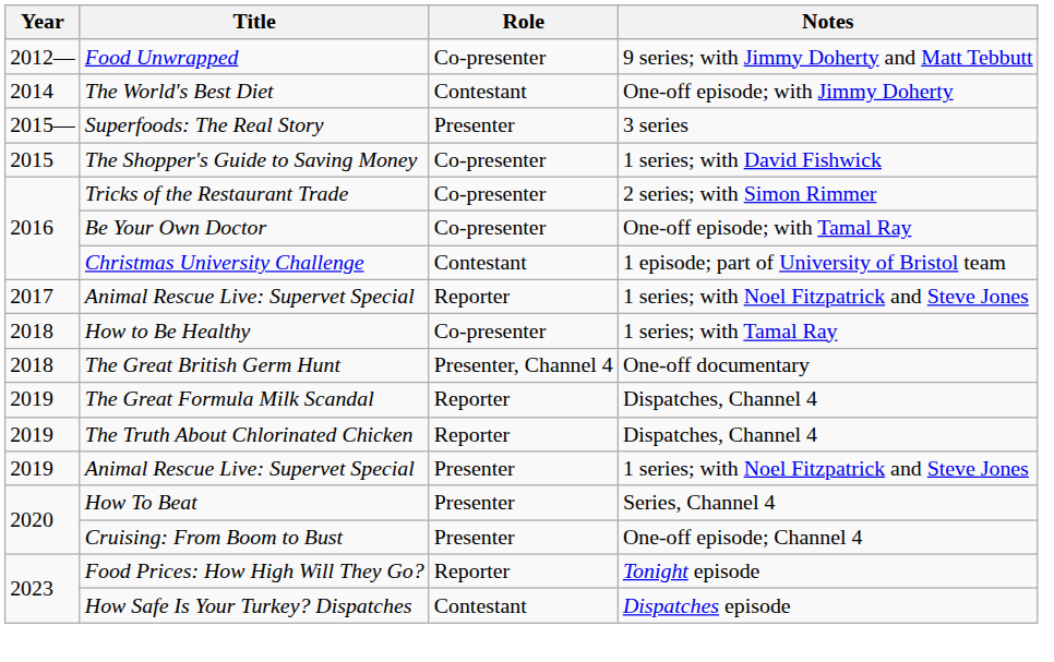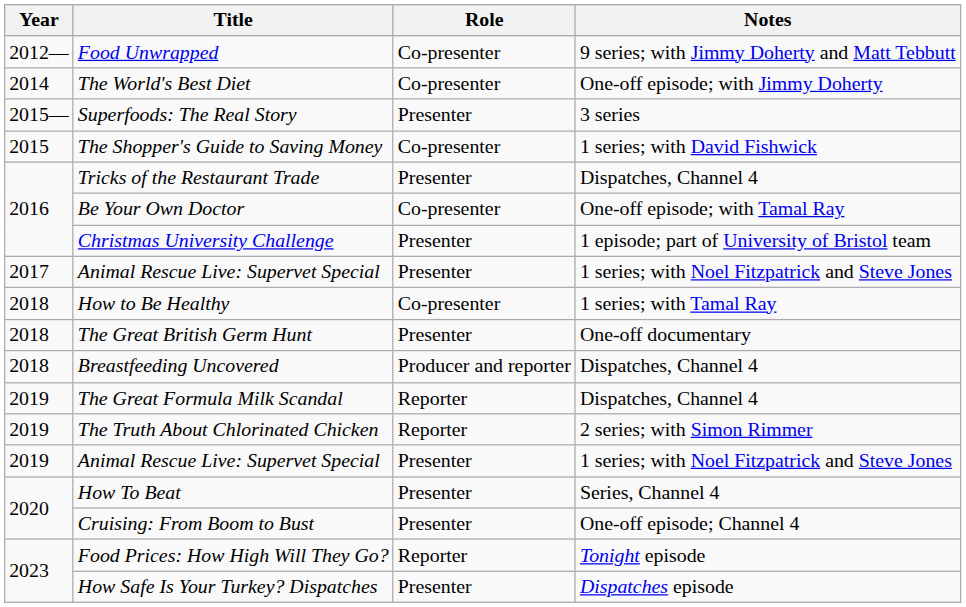The World's Best Diet | Role: Contestant -> Co-presenter
Tricks of the Restaurant Trade | Role: Co-presenter -> Presenter
Tricks of the Restaurant Trade | Notes: 2 series; with Simon Rimmer -> Dispatches, Channel 4
Christmas University Challenge | Role: Contestant -> Presenter
2017 / Animal Rescue Live: Supervet Special | Role: Reporter -> Presenter
The Great British Germ Hunt | Role: Presenter, Channel 4 -> Presenter
+ row: 2018 | Breastfeeding Uncovered | Producer and reporter | Dispatches, Channel 4
The Truth About Chlorinated Chicken | Notes: Dispatches, Channel 4 -> 2 series; with Simon Rimmer
How Safe Is Your Turkey? Dispatches | Role: Contestant -> Presenter
